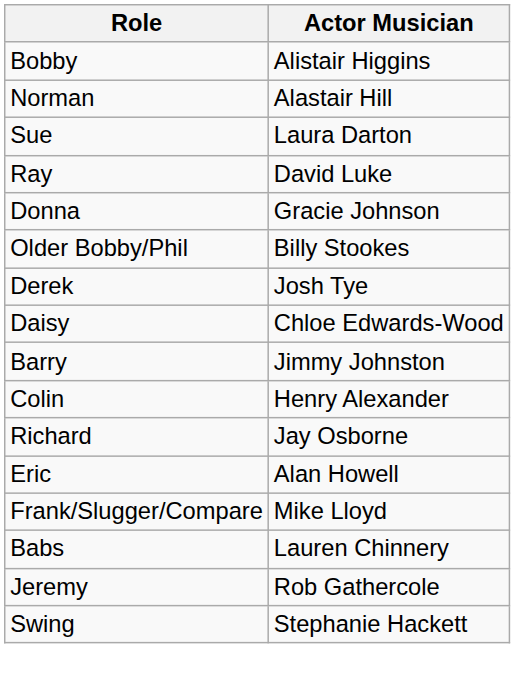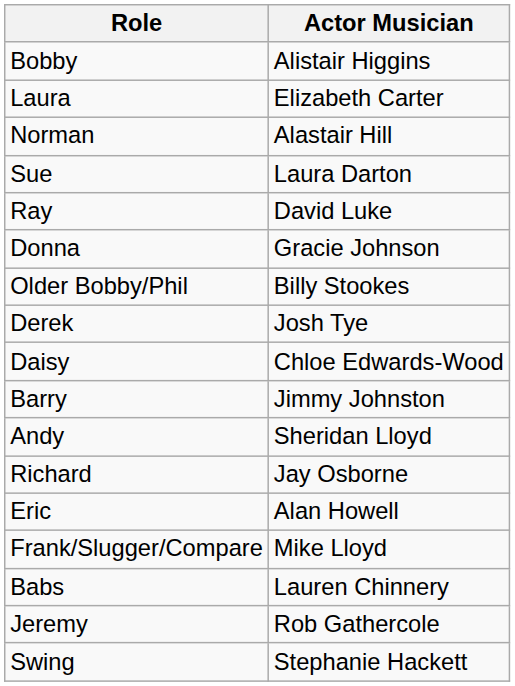+ row: Laura | Elizabeth Carter
- row: Colin | Henry Alexander
+ row: Andy | Sheridan Lloyd
